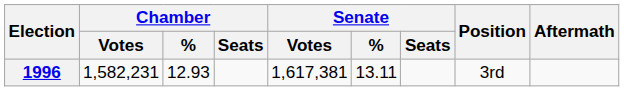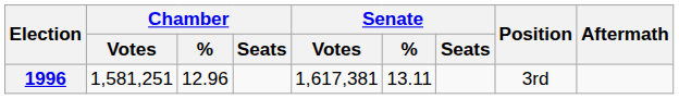1996 | Chamber / Votes: 1,582,231 -> 1,581,251
1996 | Chamber / %: 12.93 -> 12.96
